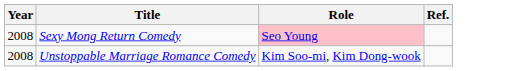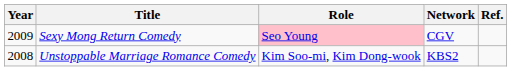+ column: Network | CGV | KBS2
Sexy Mong Return Comedy | Year: 2008 -> 2009
